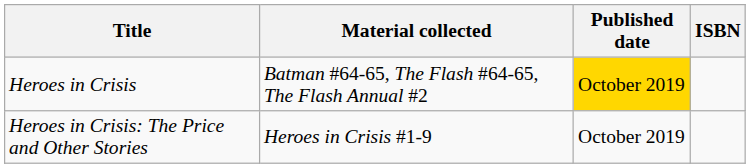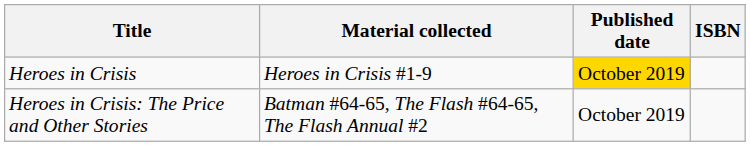Heroes in Crisis | Material collected: Batman #64-65, The Flash #64-65, The Flash Annual #2 -> Heroes in Crisis #1-9
Heroes in Crisis: The Price and Other Stories | Material collected: Heroes in Crisis #1-9 -> Batman #64-65, The Flash #64-65, The Flash Annual #2
